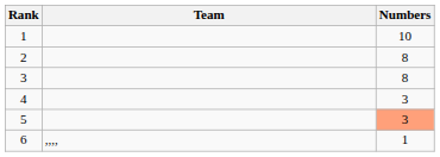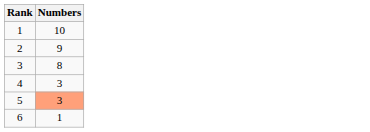- column: Team | ,,,,
2 | Numbers: 8 -> 9
